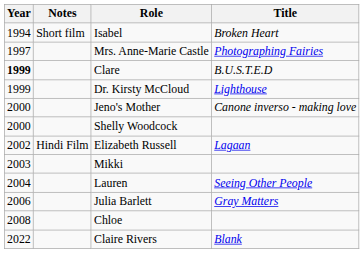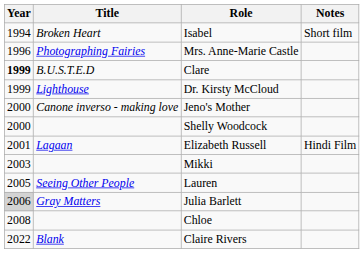columns swapped: Title <-> Notes
Mrs. Anne-Marie Castle | Year: 1997 -> 1996
Elizabeth Russell | Year: 2002 -> 2001
Lauren | Year: 2004 -> 2005
Julia Barlett | Year: no background -> lightgrey background
